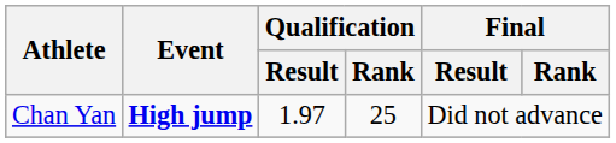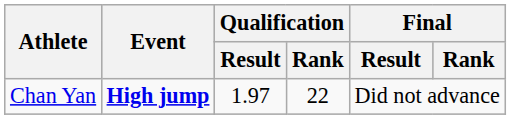Chan Yan | Qualification / Rank: 25 -> 22
